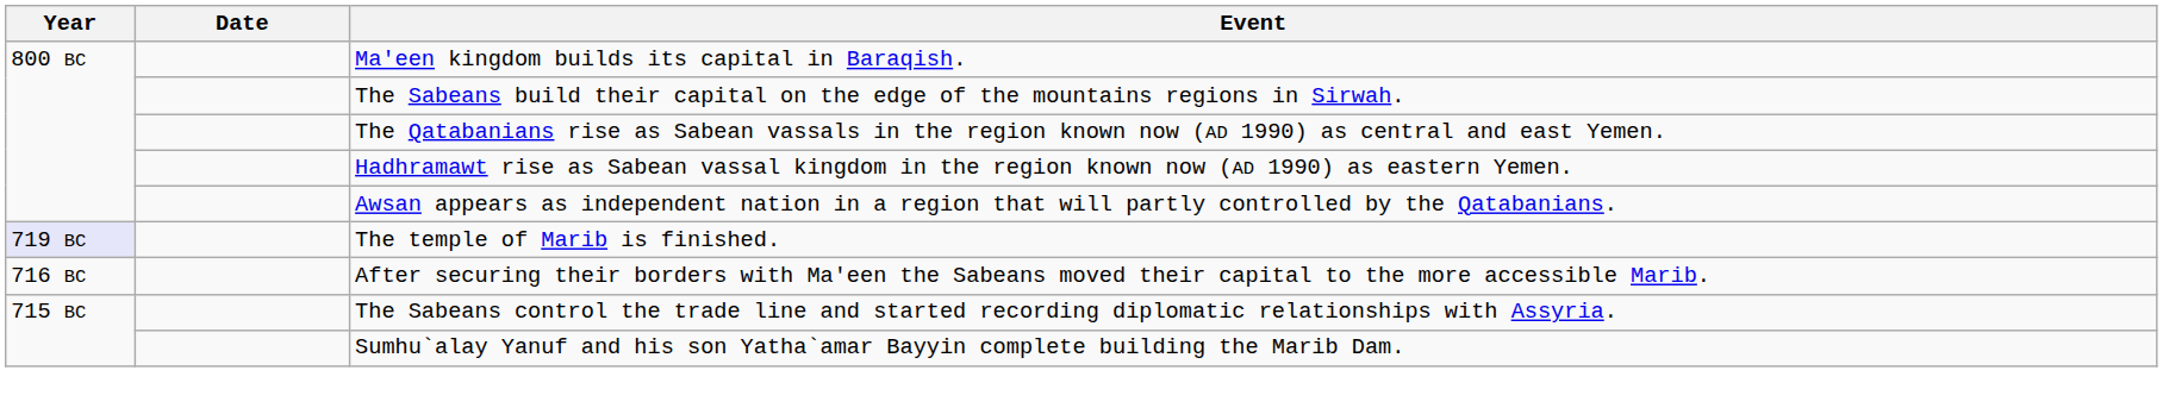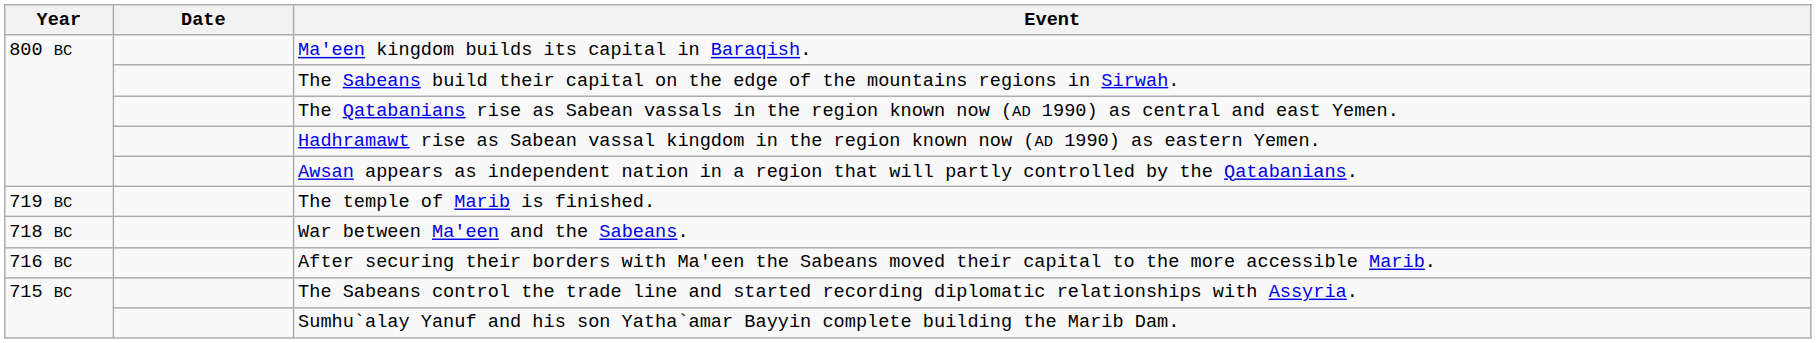The temple of Marib is finished. | Year: lavender background -> no background
+ row: 718 BC | War between Ma'een and the Sabeans.
